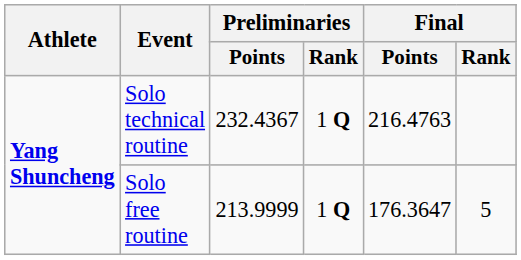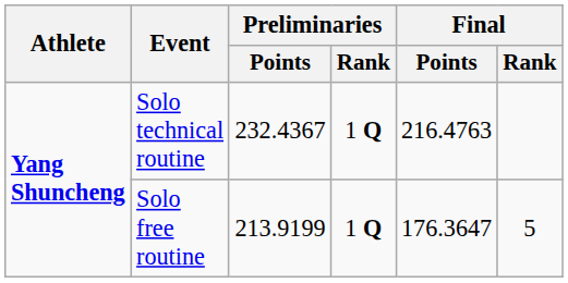Solo free routine | Preliminaries / Points: 213.9999 -> 213.9199
